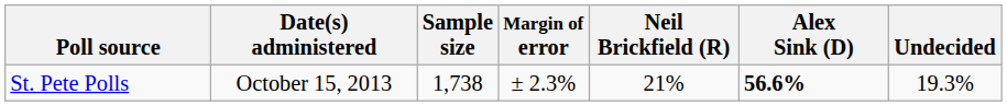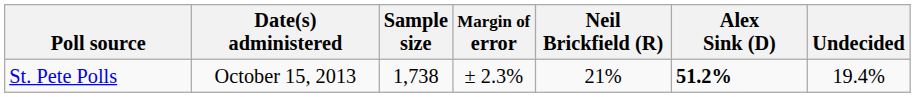St. Pete Polls | Alex Sink (D): 56.6% -> 51.2%
St. Pete Polls | Undecided: 19.3% -> 19.4%
